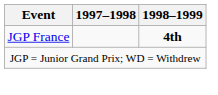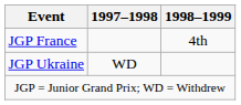JGP France | 1998–1999: bold -> normal
+ row: JGP Ukraine | WD
